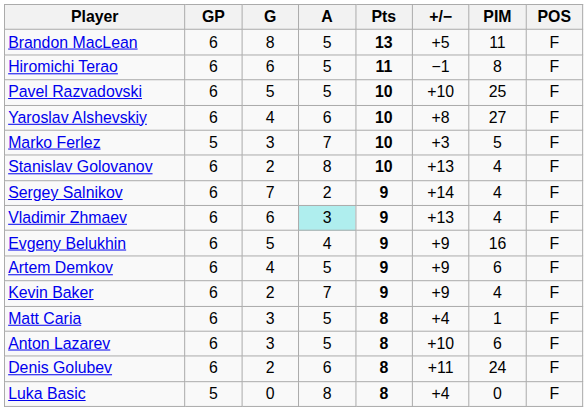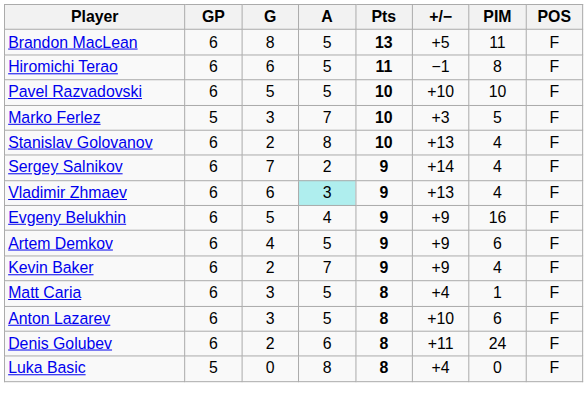Pavel Razvadovski | PIM: 25 -> 10
- row: Yaroslav Alshevskiy | 6 | 4 | 6 | 10 | +8 | 27 | F
